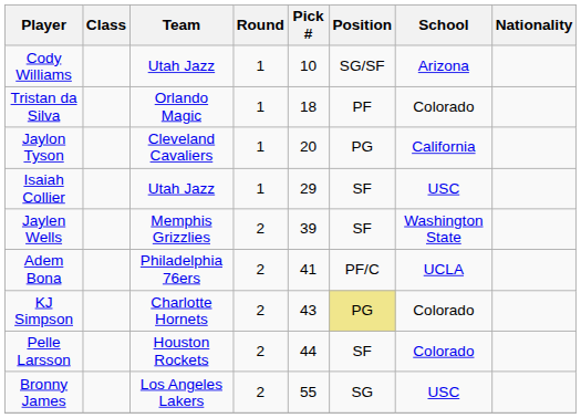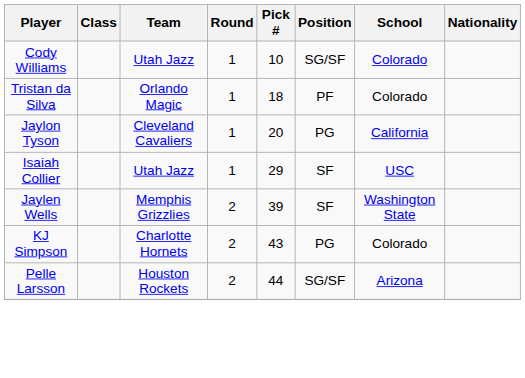Cody Williams | School: Arizona -> Colorado
- row: Adem Bona | Philadelphia 76ers | 2 | 41 | PF/C | UCLA
KJ Simpson | Position: khaki background -> no background
Pelle Larsson | Position: SF -> SG/SF
Pelle Larsson | School: Colorado -> Arizona
- row: Bronny James | Los Angeles Lakers | 2 | 55 | SG | USC
